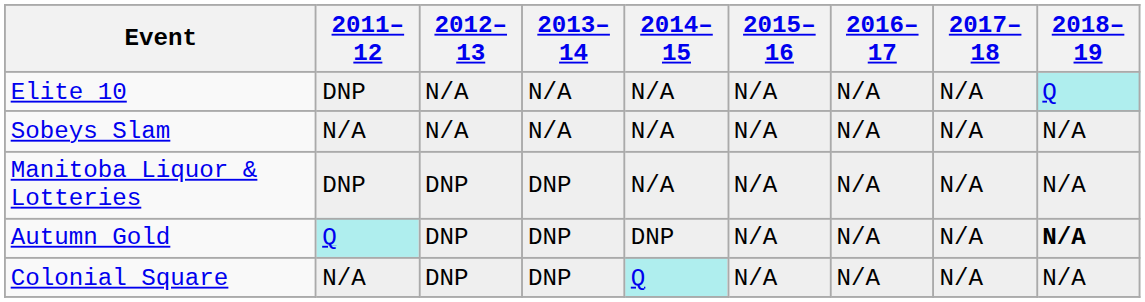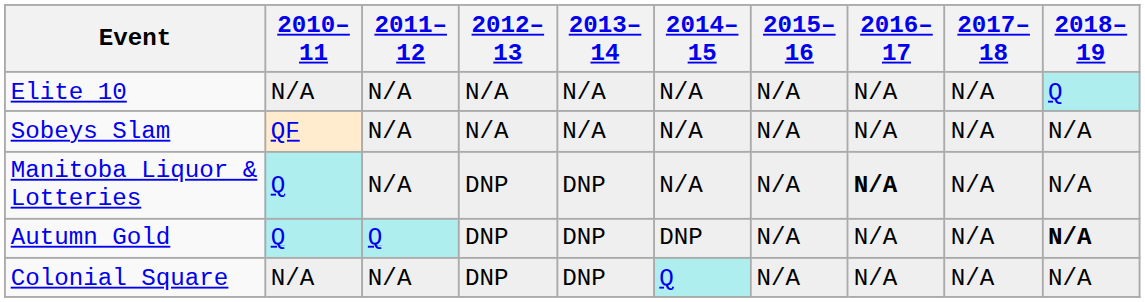+ column: 2010–11 | N/A | QF | Q | Q | N/A
Elite 10 | 2011–12: DNP -> N/A
Manitoba Liquor & Lotteries | 2011–12: DNP -> N/A
Manitoba Liquor & Lotteries | 2016–17: normal -> bold
